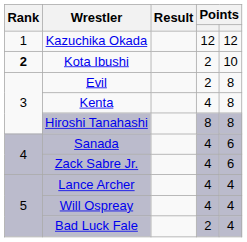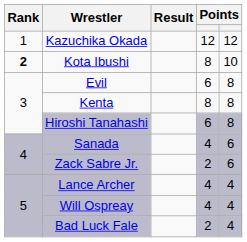Kota Ibushi | column 4: 2 -> 8
Evil | column 4: 2 -> 6
Kenta | column 4: 4 -> 8
Hiroshi Tanahashi | column 4: 8 -> 6
Zack Sabre Jr. | column 4: 4 -> 2
